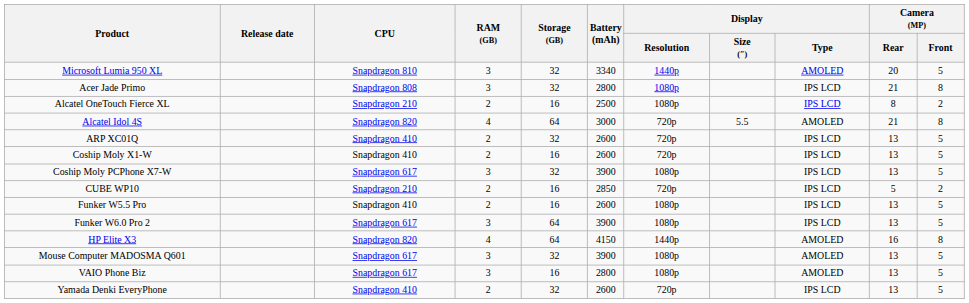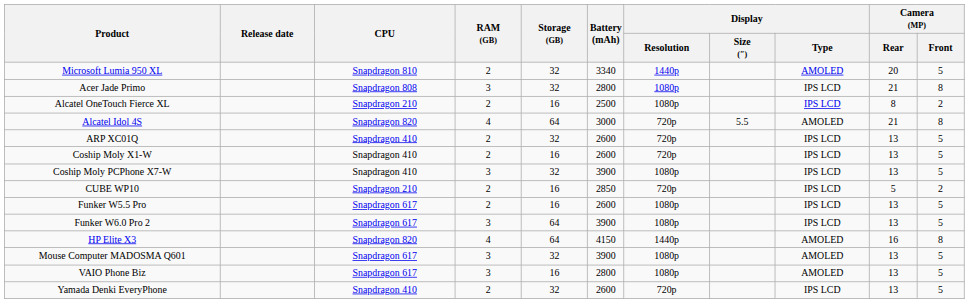Microsoft Lumia 950 XL | RAM (GB): 3 -> 2
Coship Moly PCPhone X7-W | CPU: Snapdragon 617 -> Snapdragon 410
Funker W5.5 Pro | CPU: Snapdragon 410 -> Snapdragon 617
